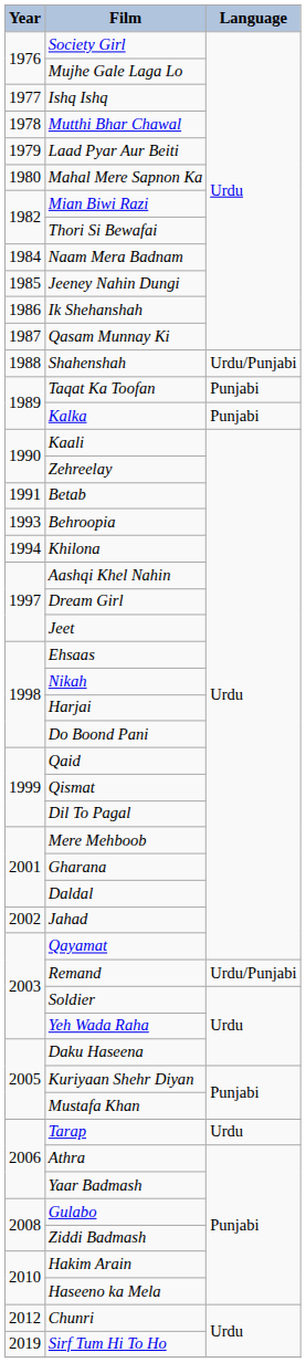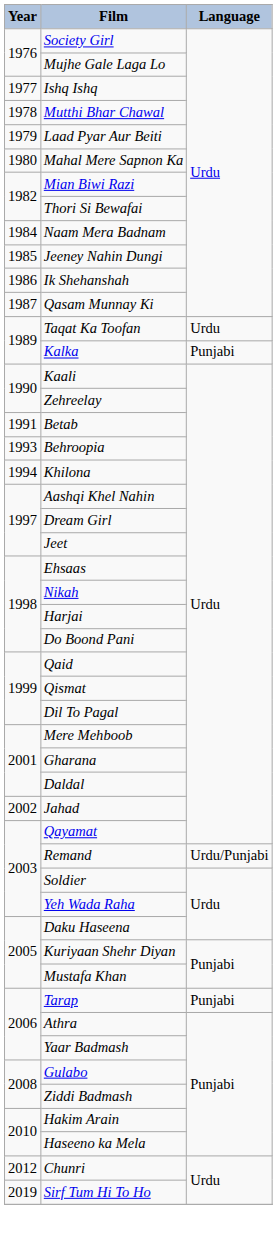- row: 1988 | Shahenshah | Urdu/Punjabi
Taqat Ka Toofan | Language: Punjabi -> Urdu
Tarap | Language: Urdu -> Punjabi
